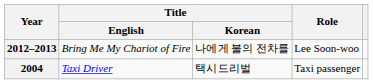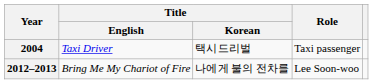rows swapped: 2004 <-> 2012–2013
